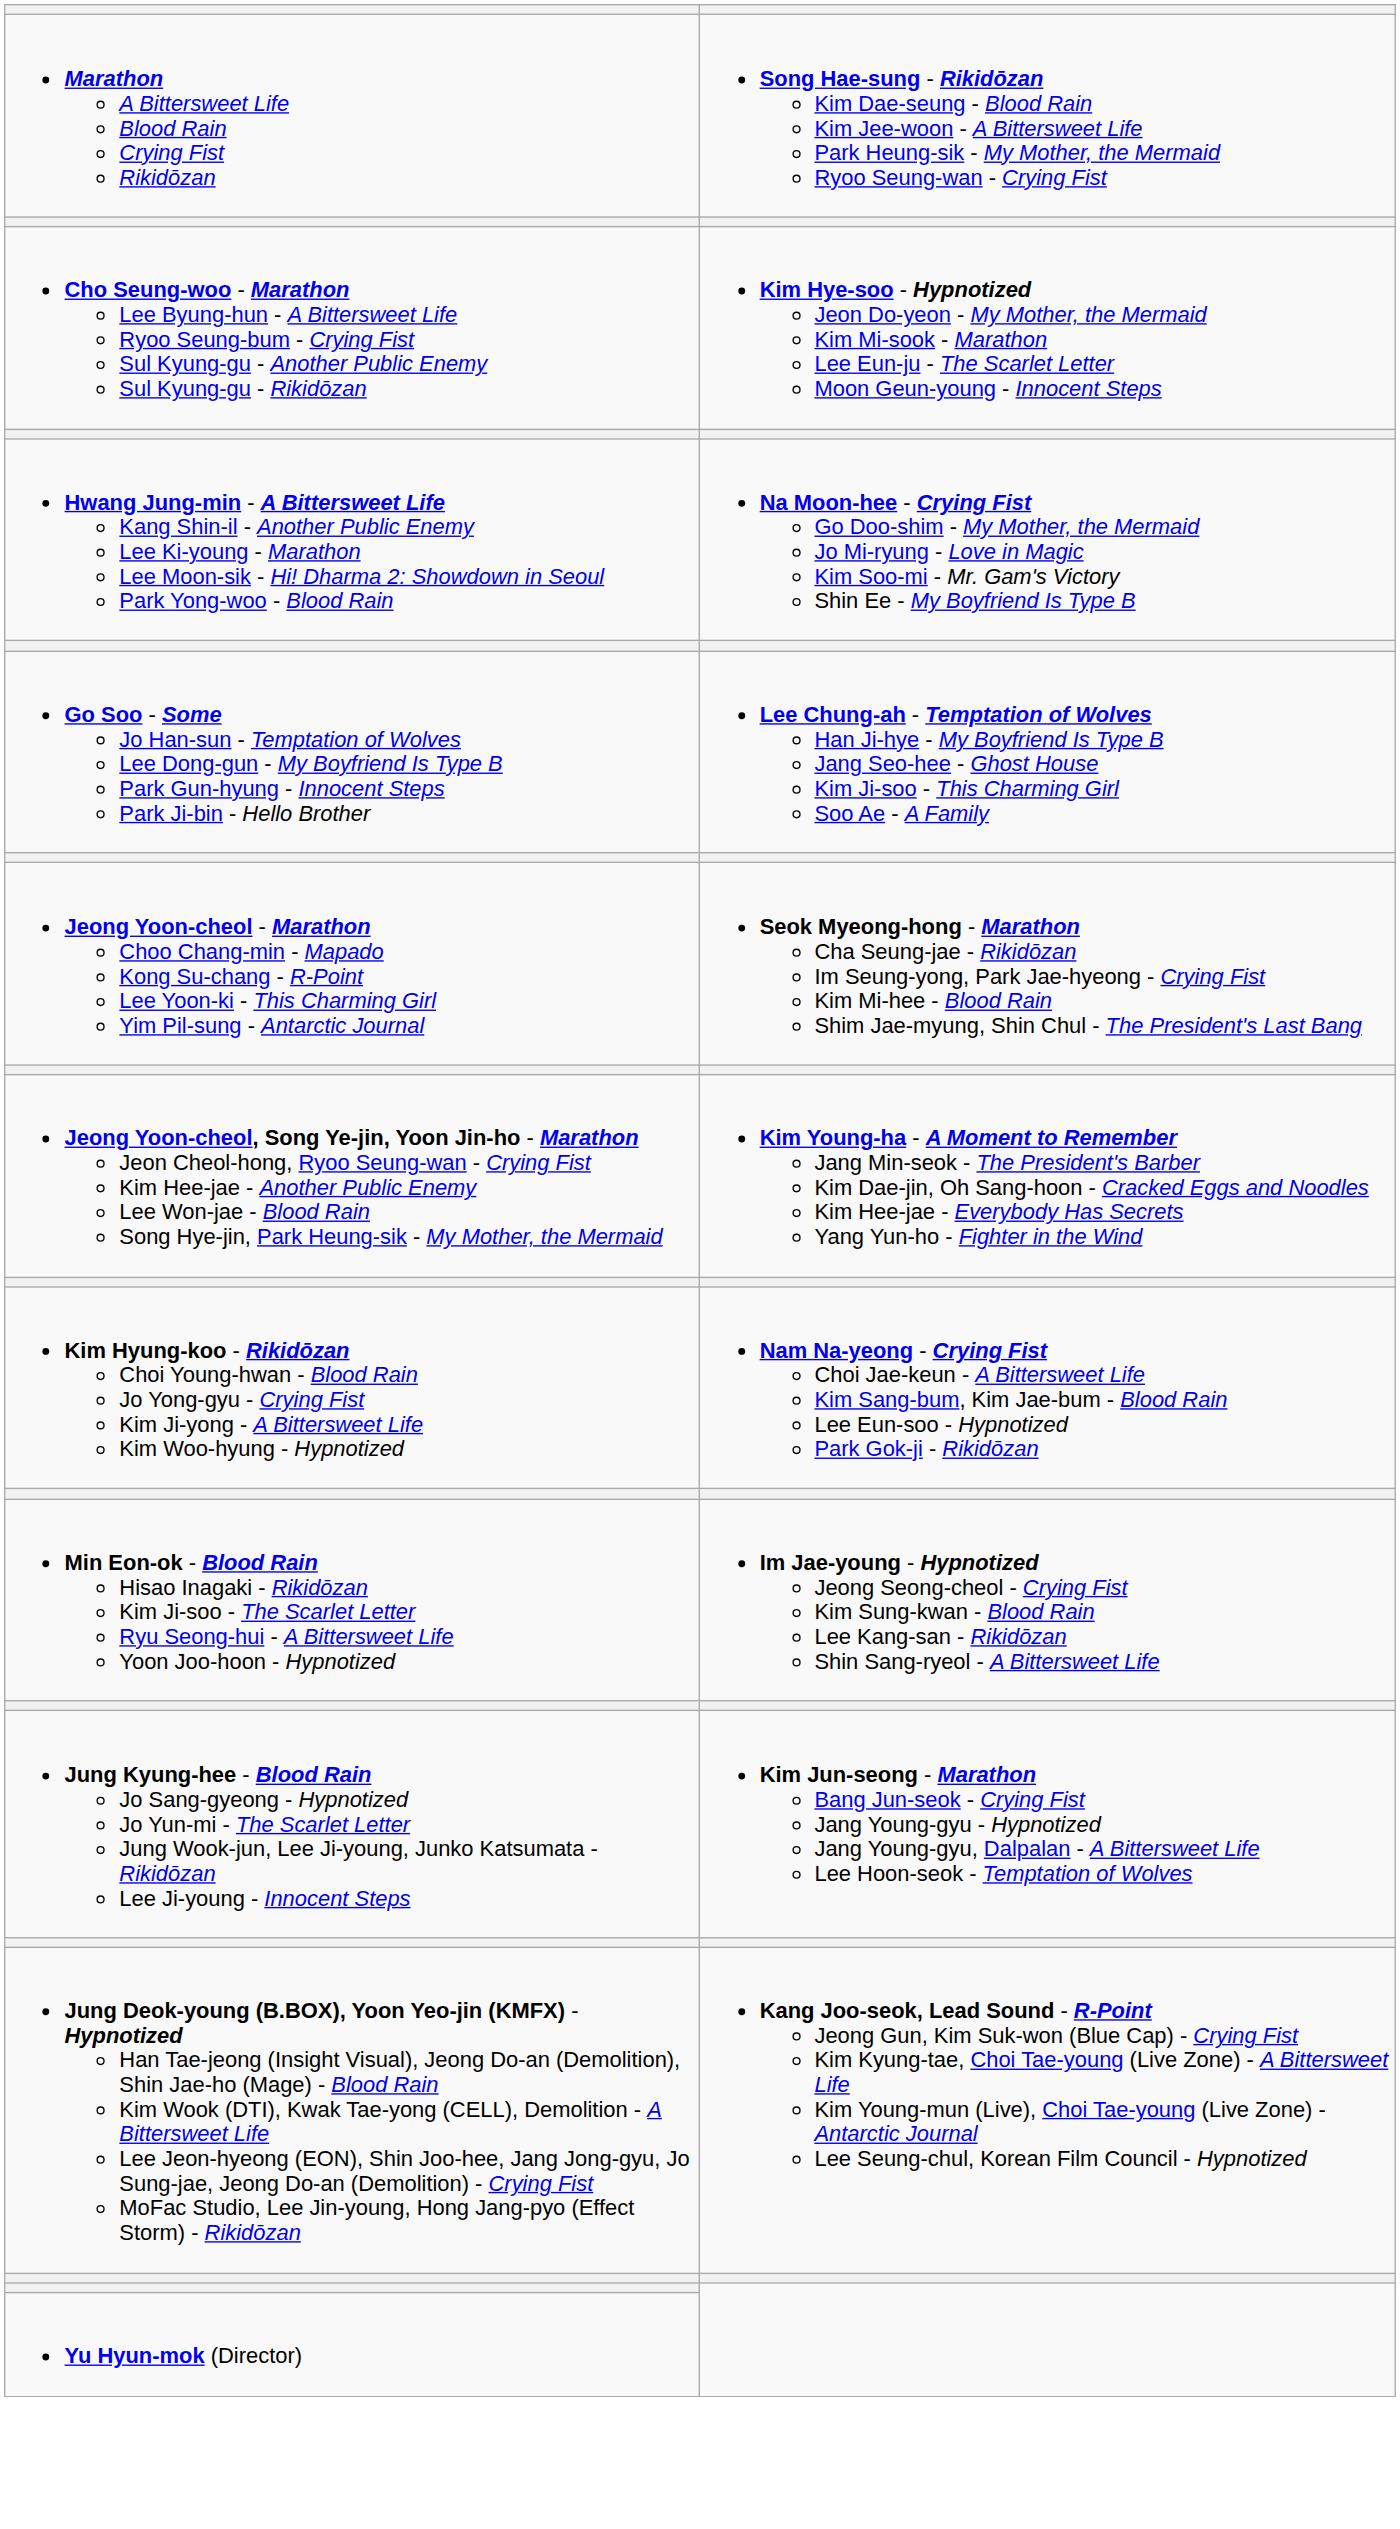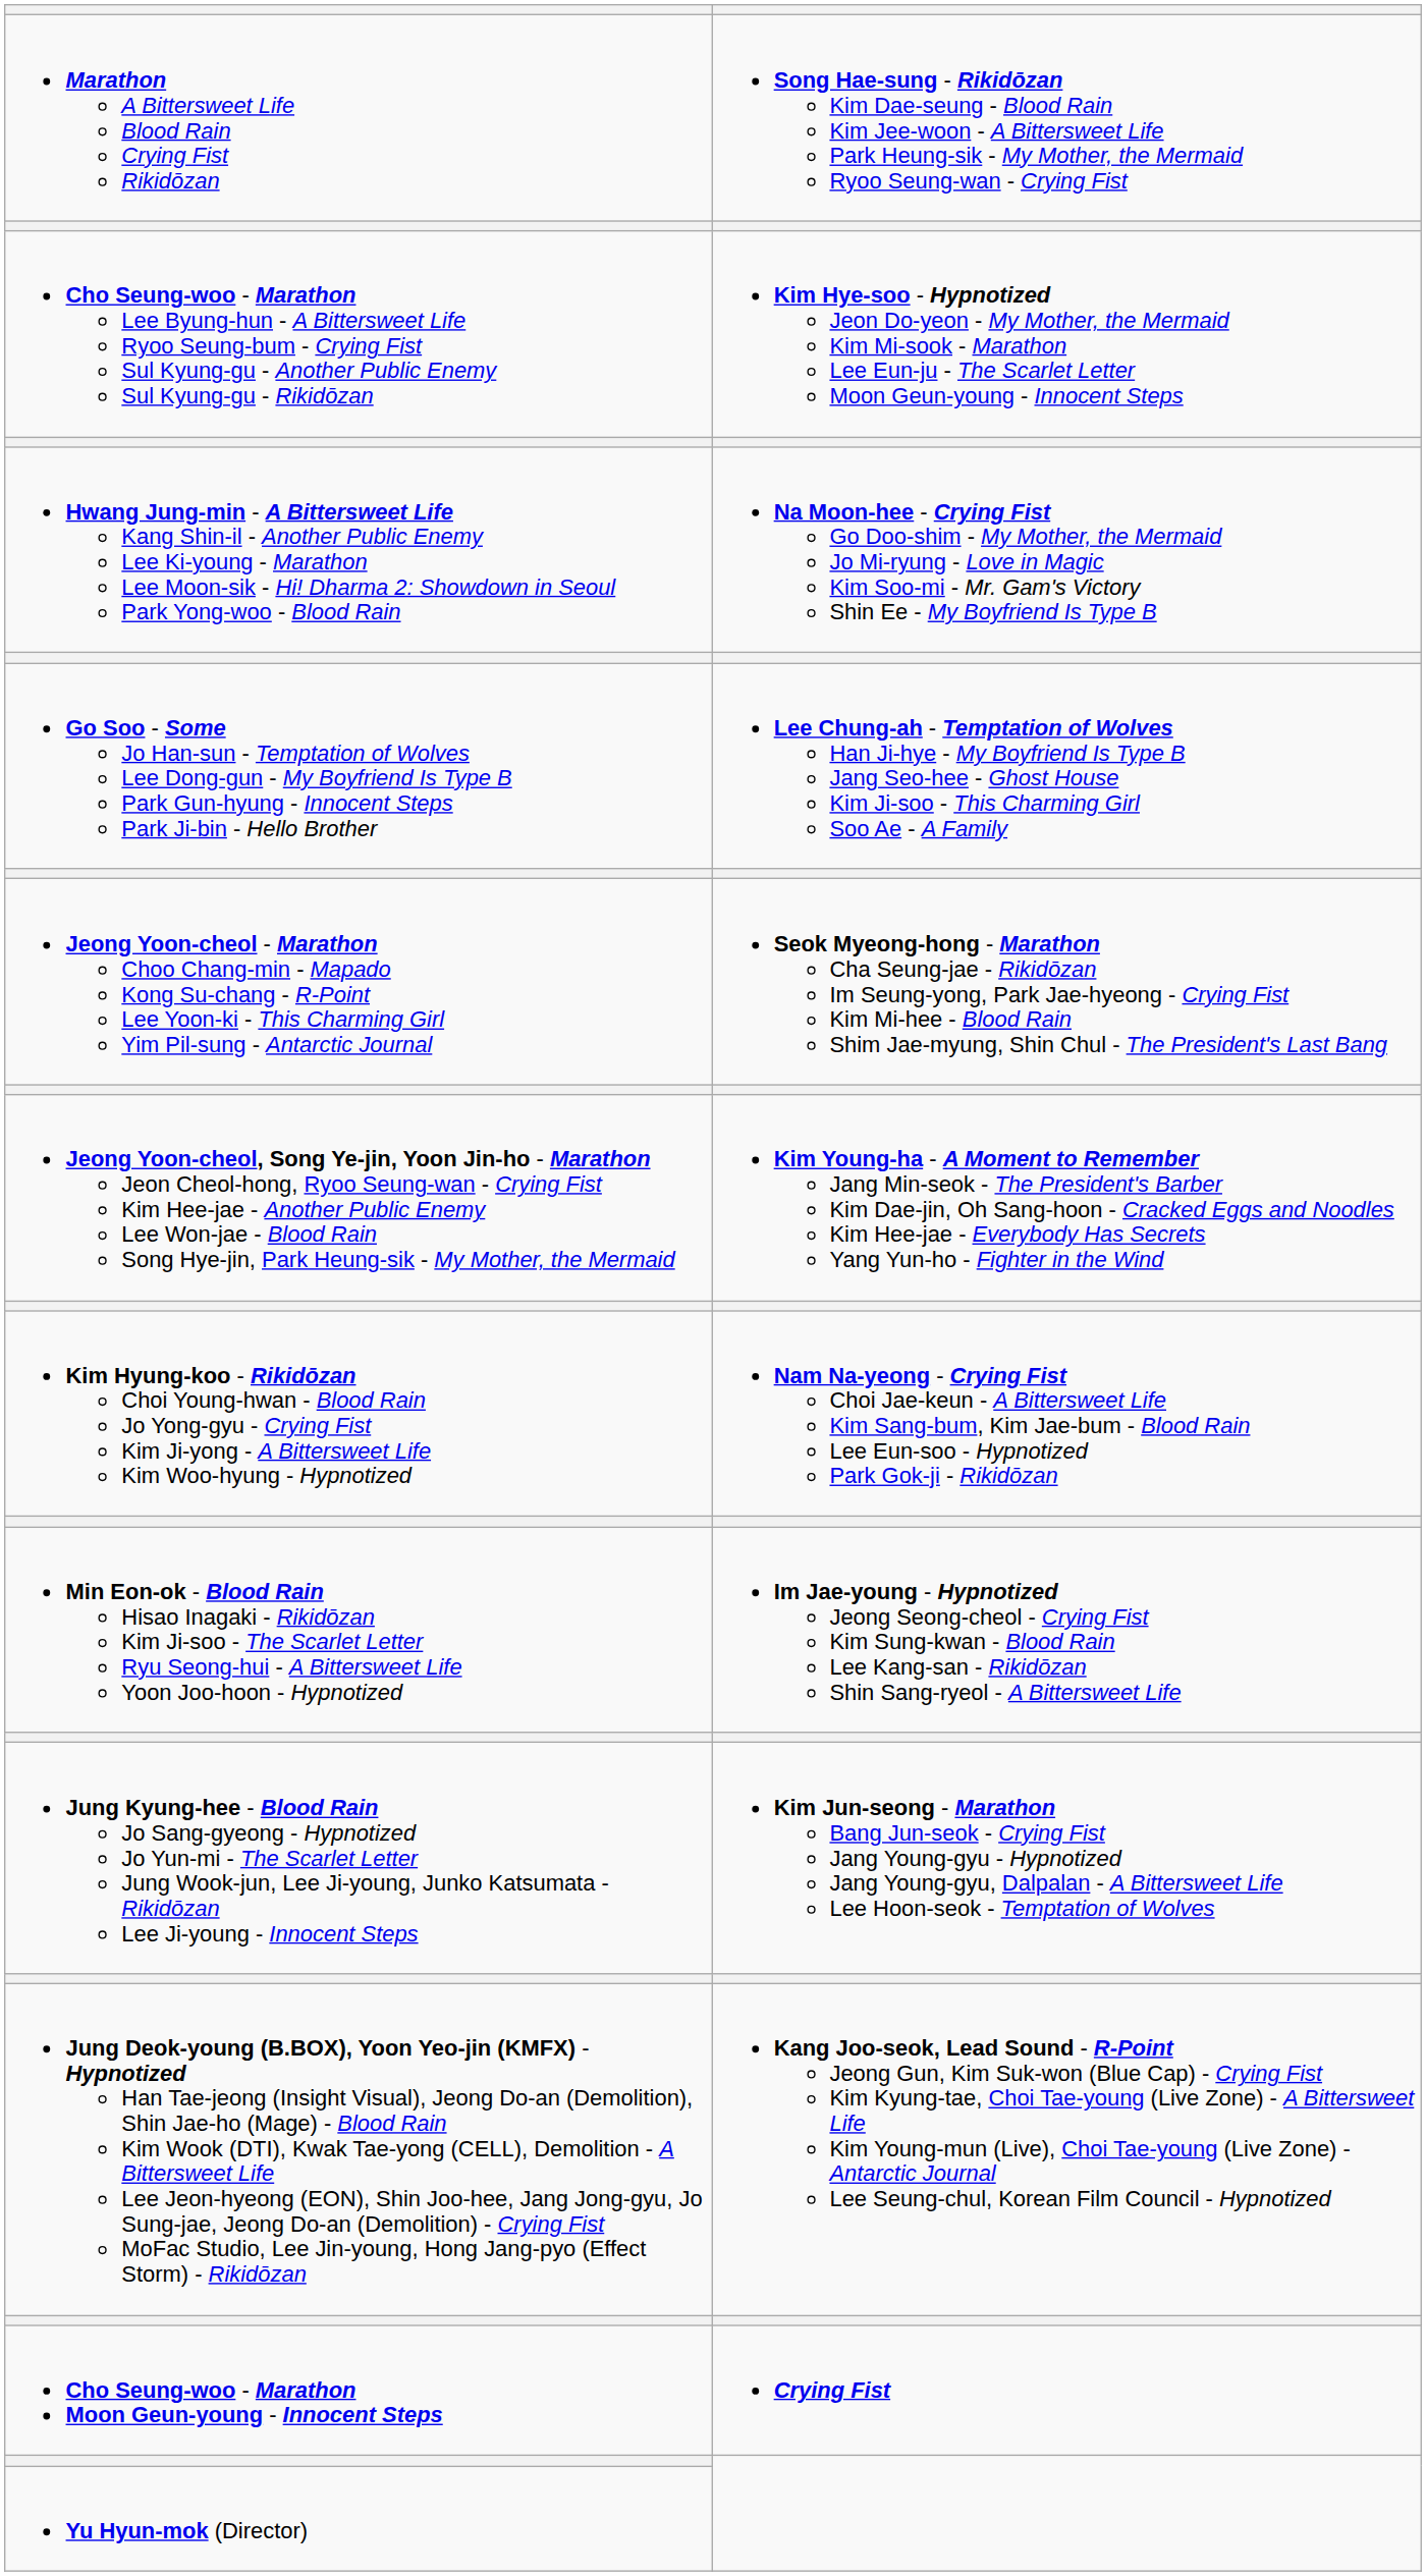+ row: Cho Seung-woo - Marathon Moon Geun-young - Innocent Steps | Crying Fist
